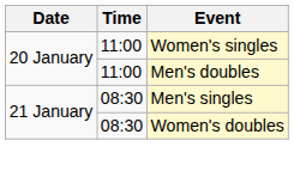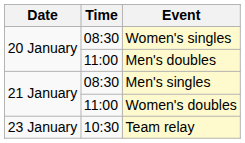Women's singles | Time: 11:00 -> 08:30
Women's doubles | Time: 08:30 -> 11:00
+ row: 23 January | 10:30 | Team relay
